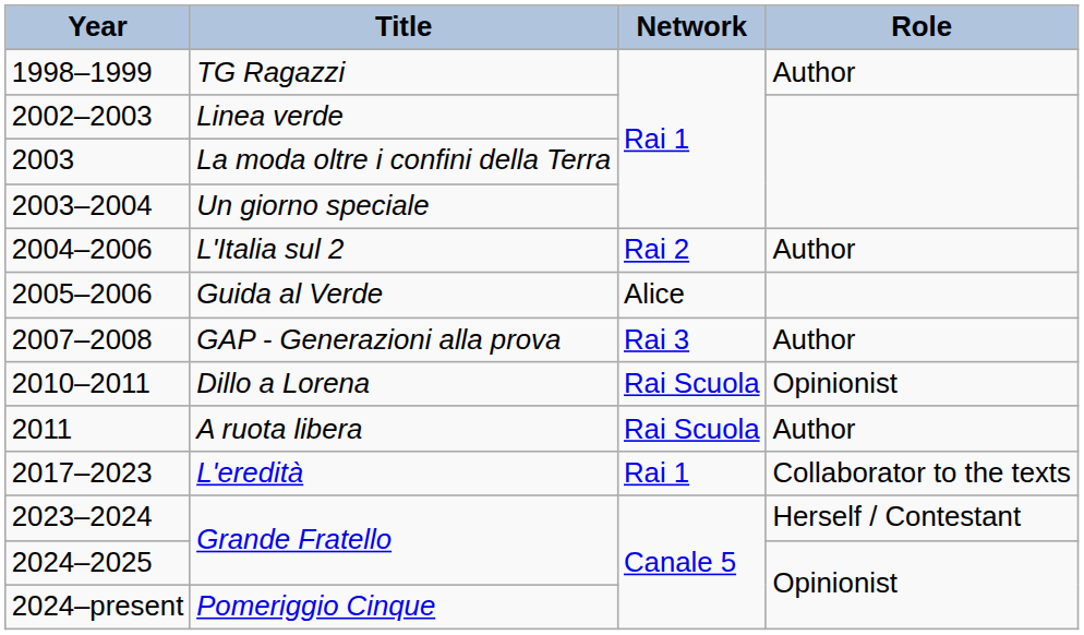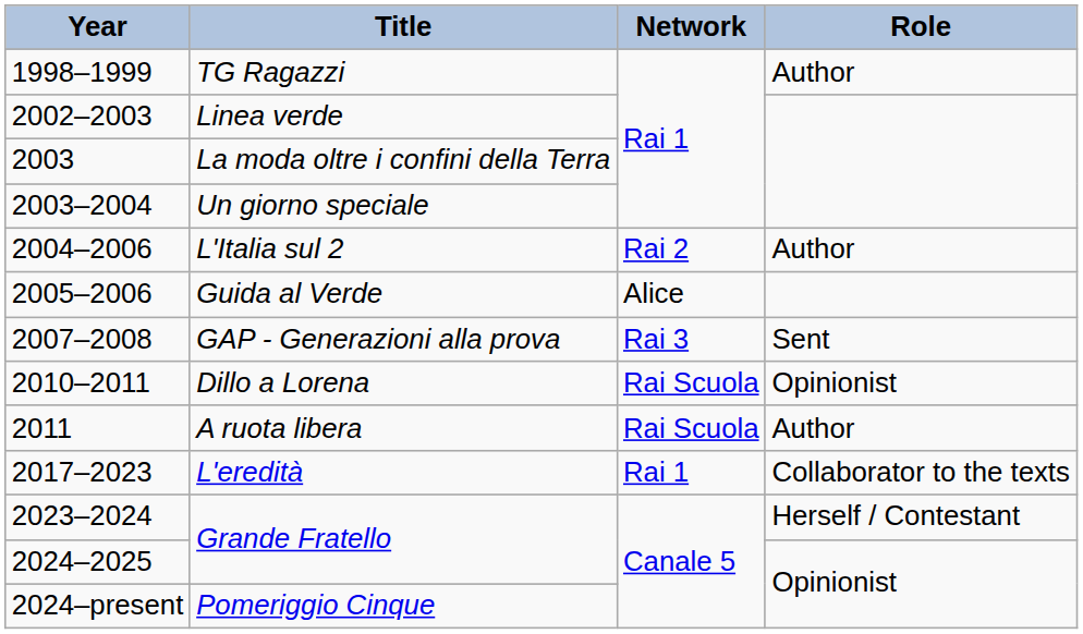GAP - Generazioni alla prova | Role: Author -> Sent
